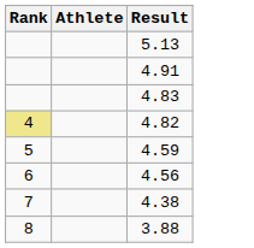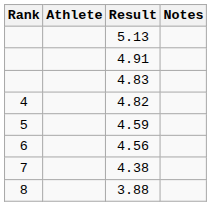+ column: Notes
4.82 | Rank: khaki background -> no background
